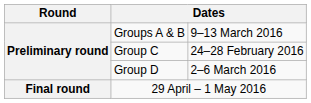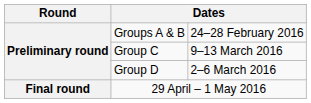Groups A & B | column 3: 9–13 March 2016 -> 24–28 February 2016
Group C | column 3: 24–28 February 2016 -> 9–13 March 2016
